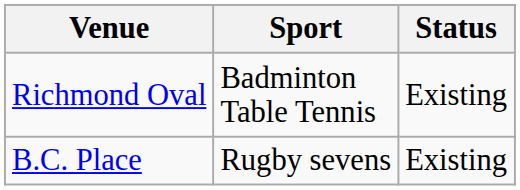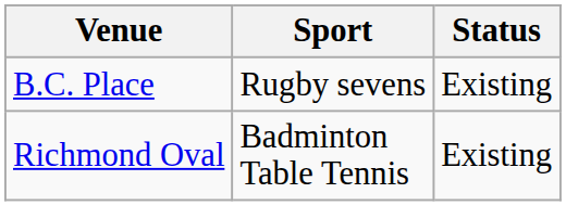rows swapped: B.C. Place <-> Richmond Oval
